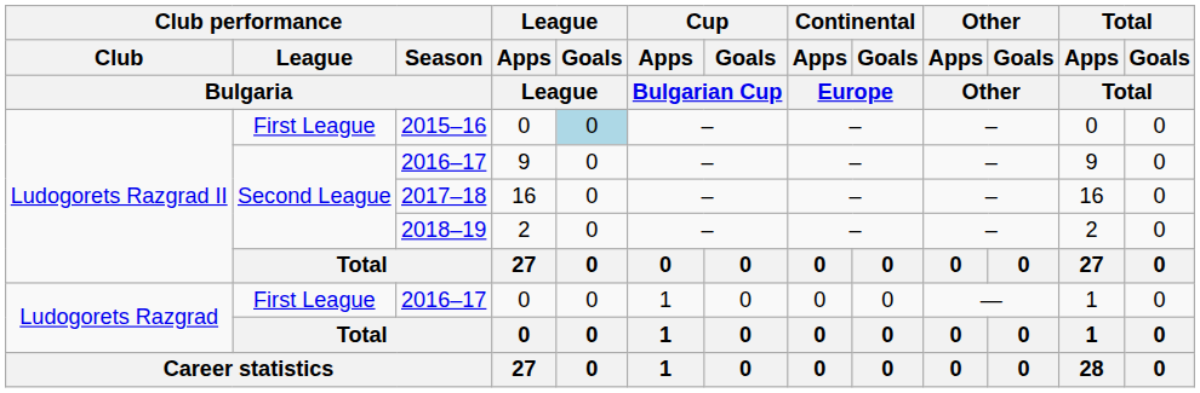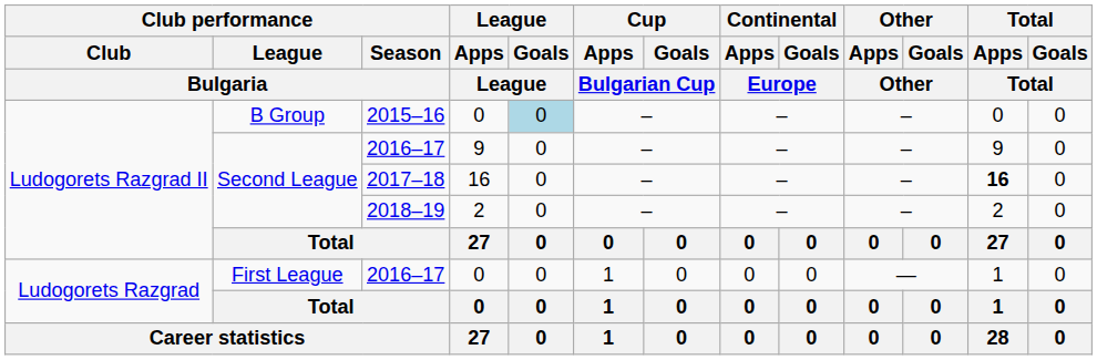2015–16 | Club performance / League / Bulgaria: First League -> B Group
2017–18 | Total / Apps / Total: normal -> bold
